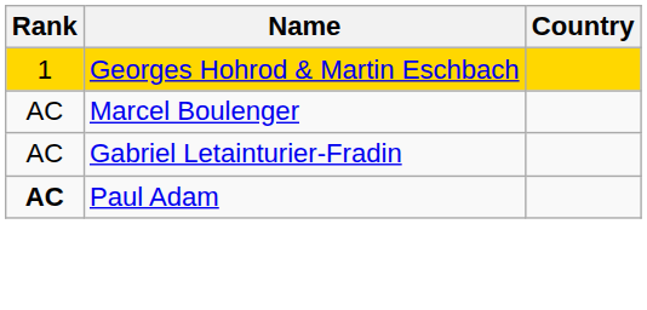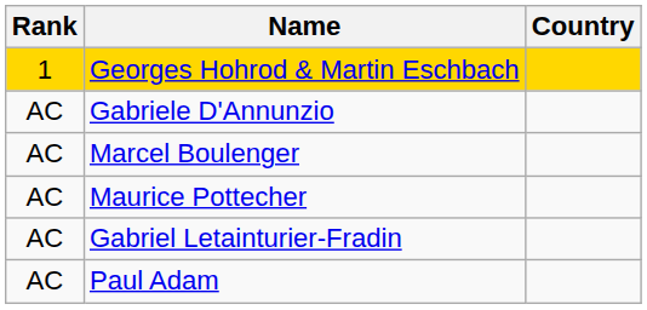+ row: AC | Gabriele D'Annunzio
+ row: AC | Maurice Pottecher
Paul Adam | Rank: bold -> normal
